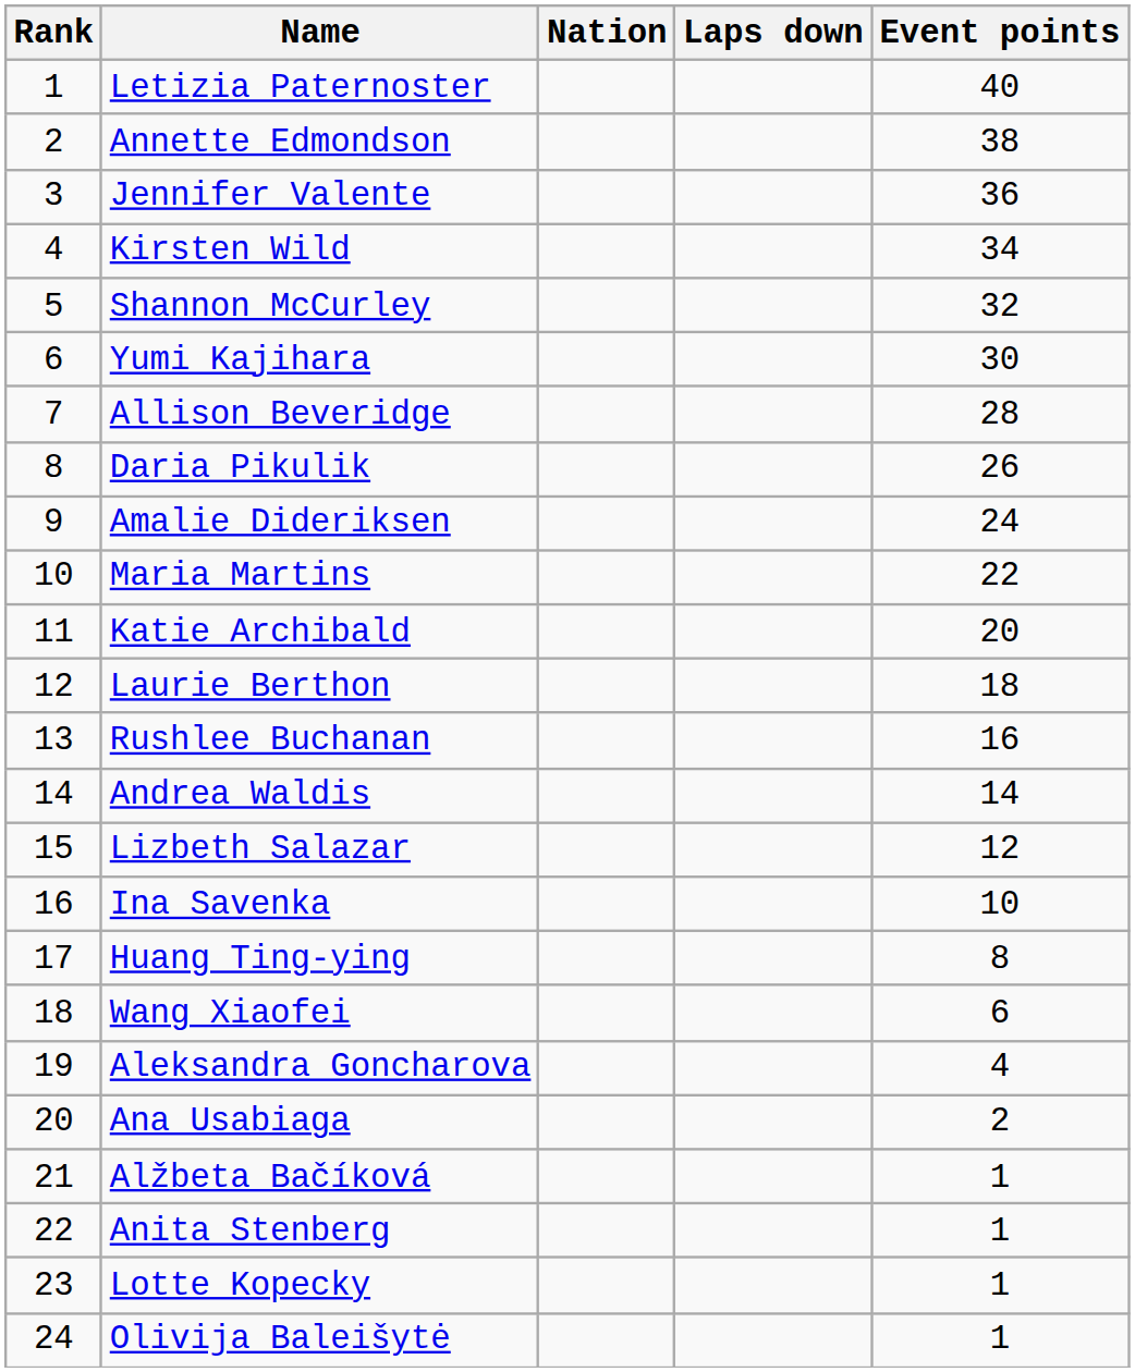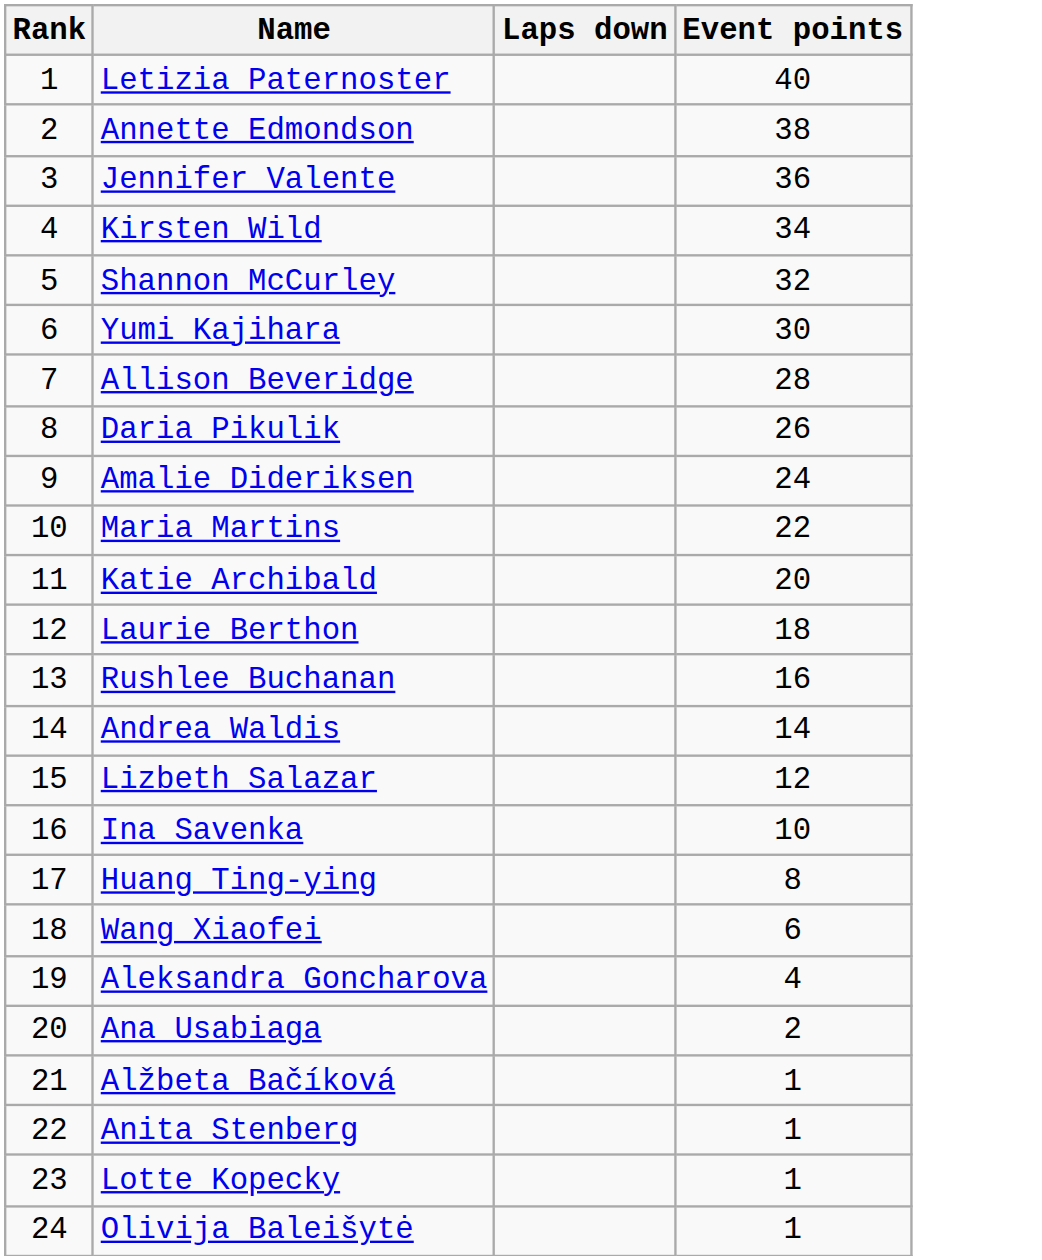- column: Nation
